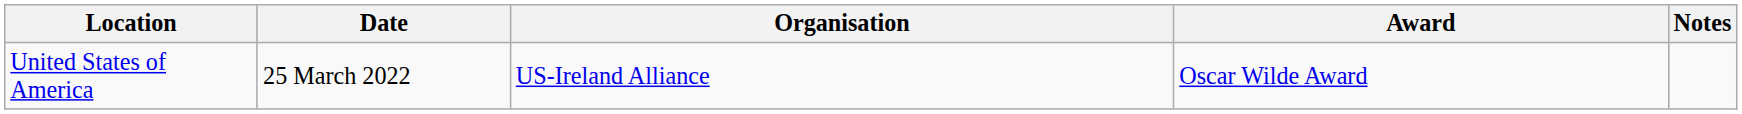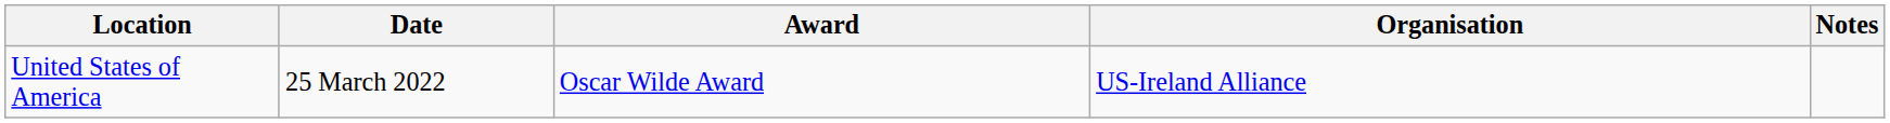columns swapped: Organisation <-> Award
